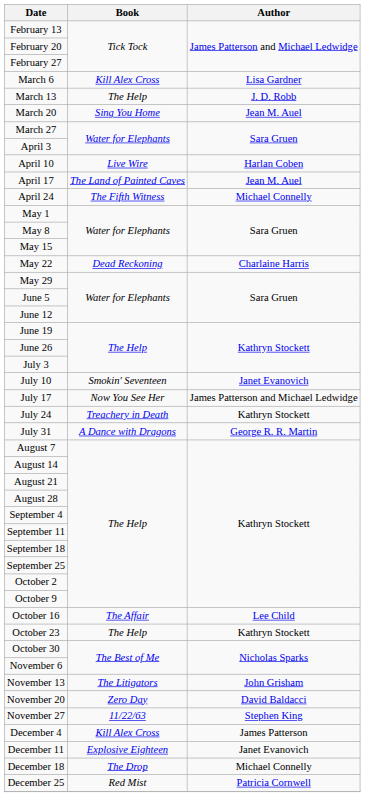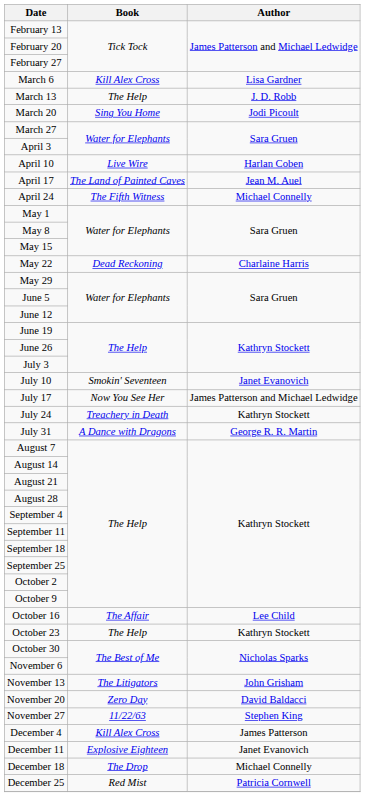March 20 | Author: Jean M. Auel -> Jodi Picoult
